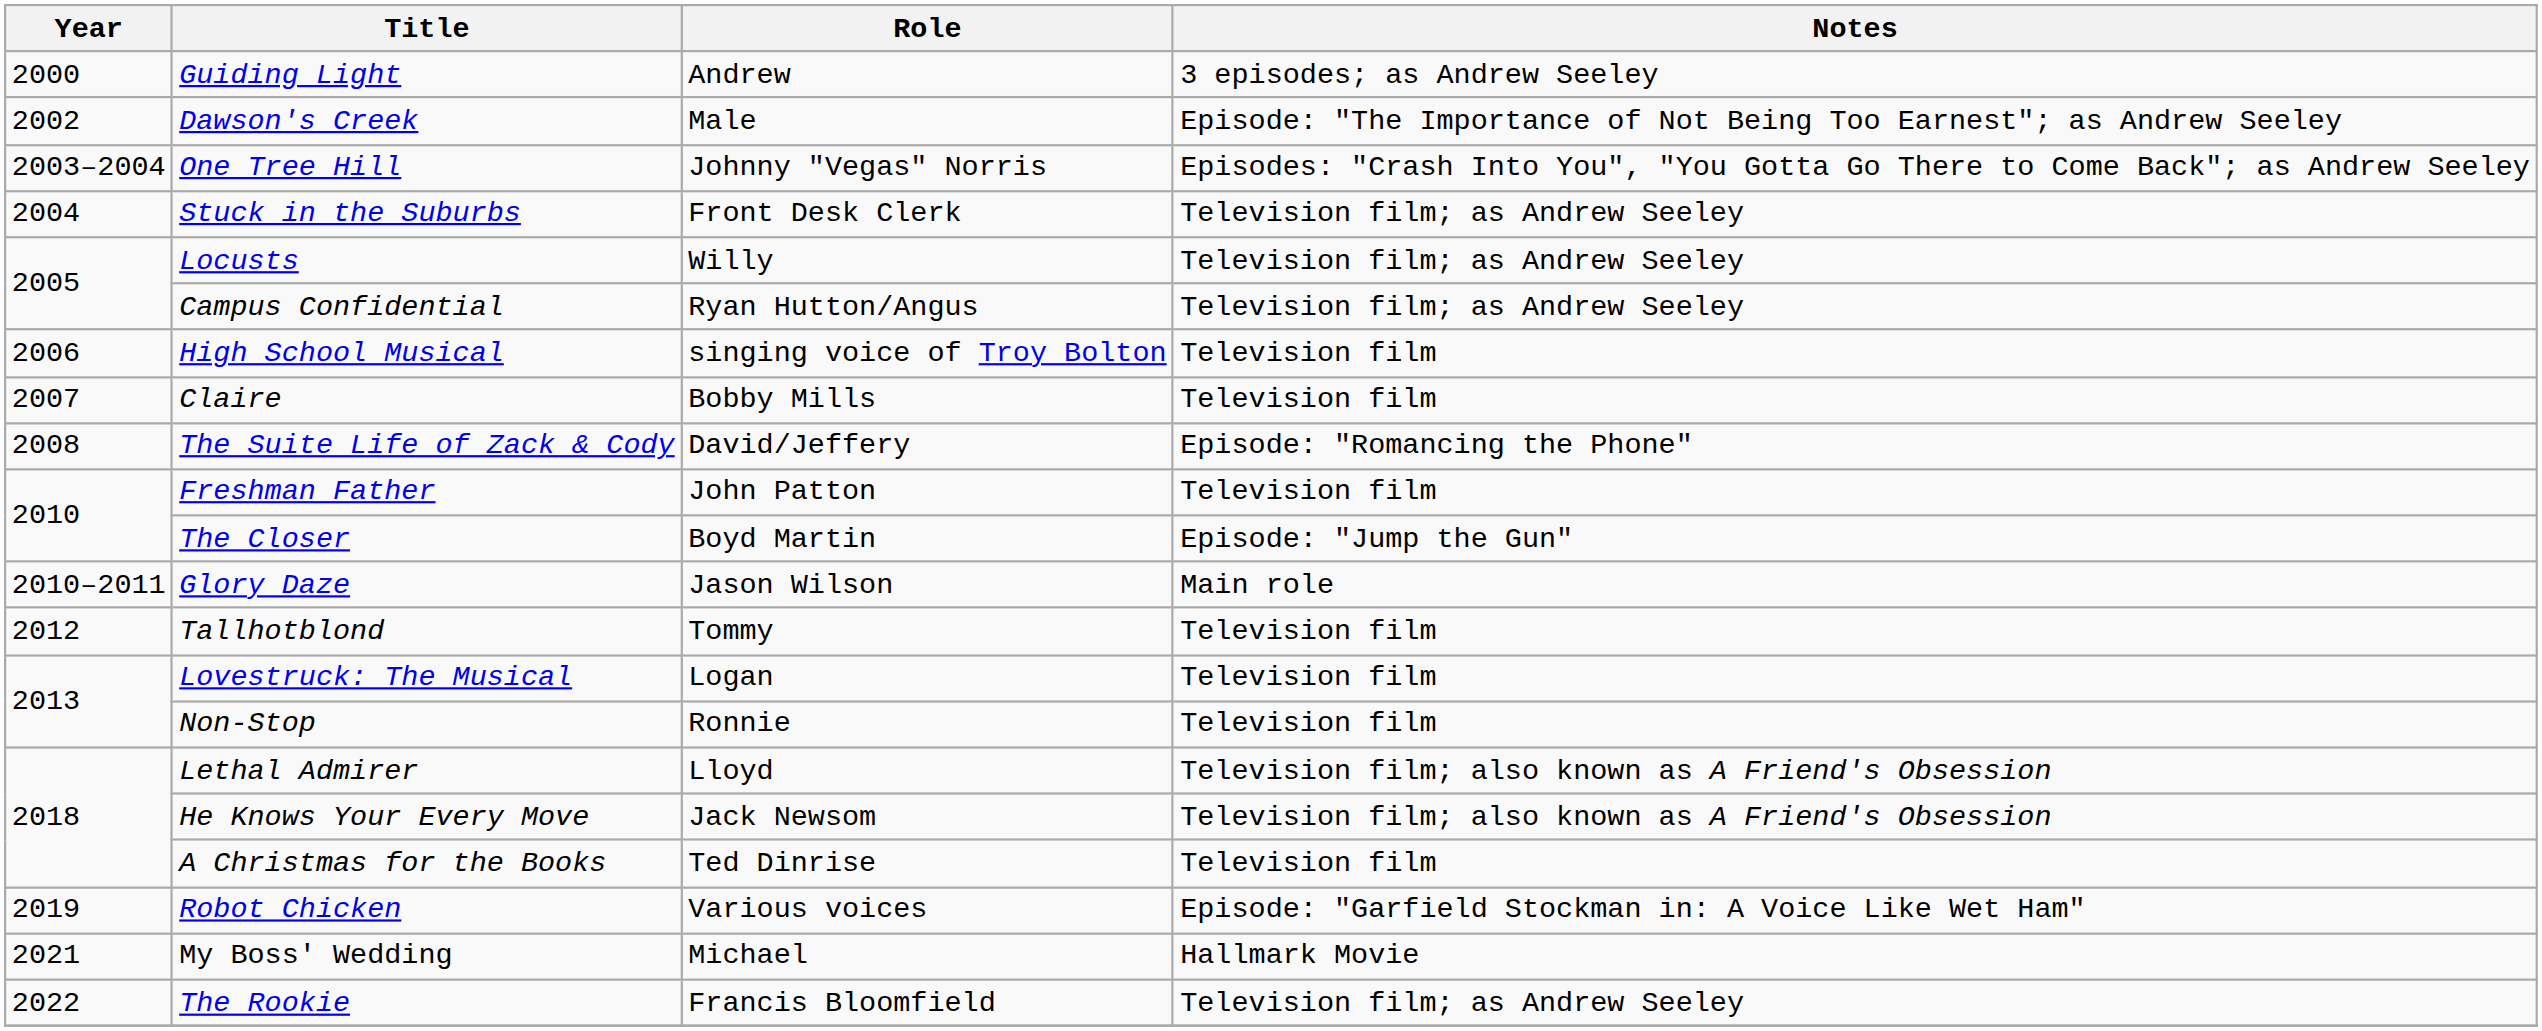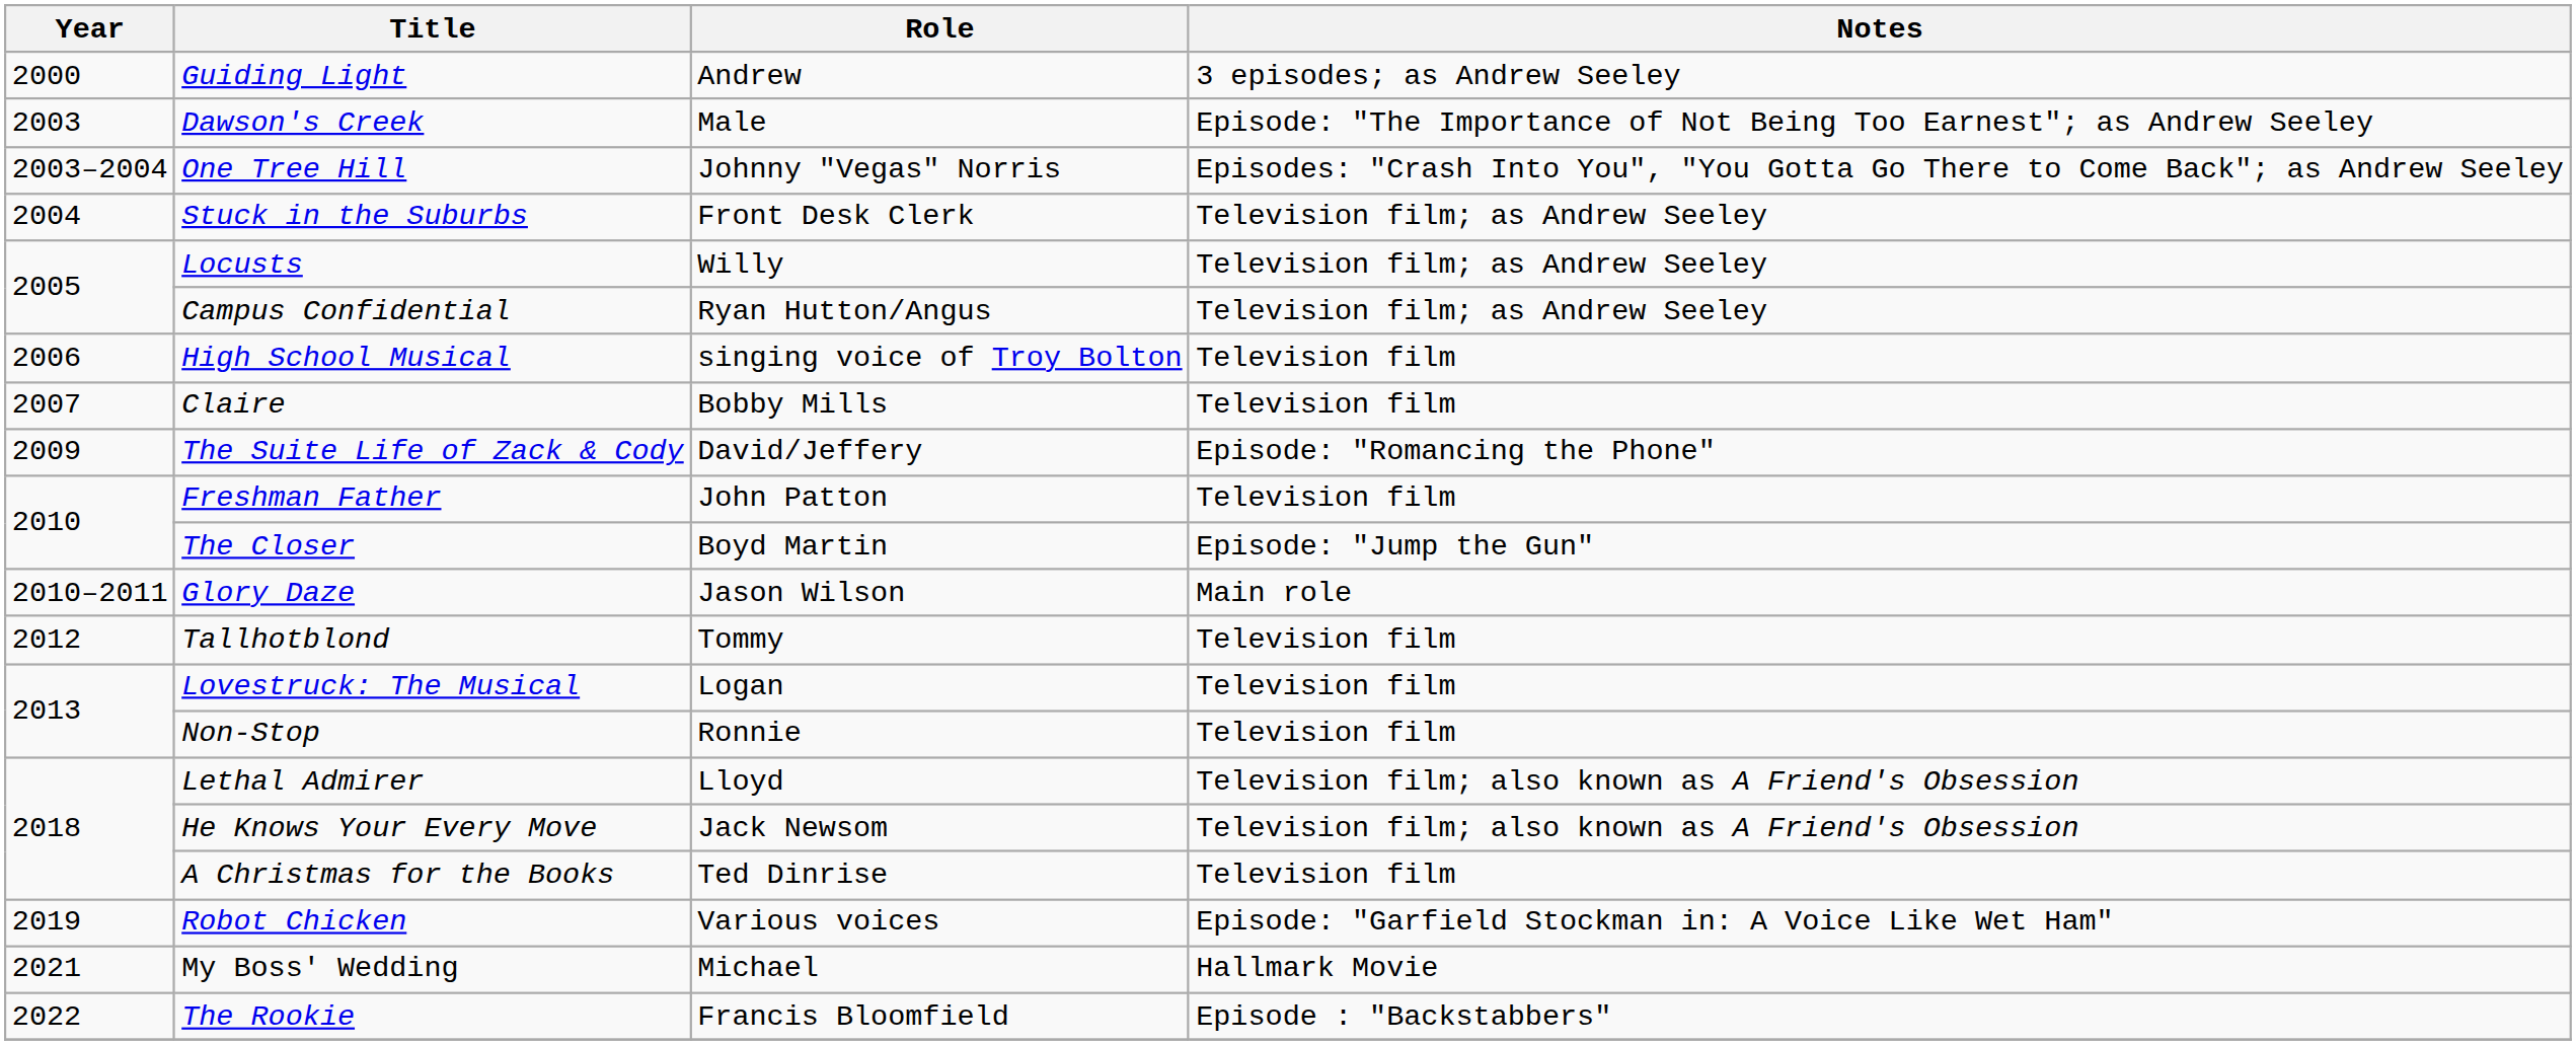Dawson's Creek | Year: 2002 -> 2003
The Suite Life of Zack & Cody | Year: 2008 -> 2009
The Rookie | Notes: Television film; as Andrew Seeley -> Episode : "Backstabbers"
